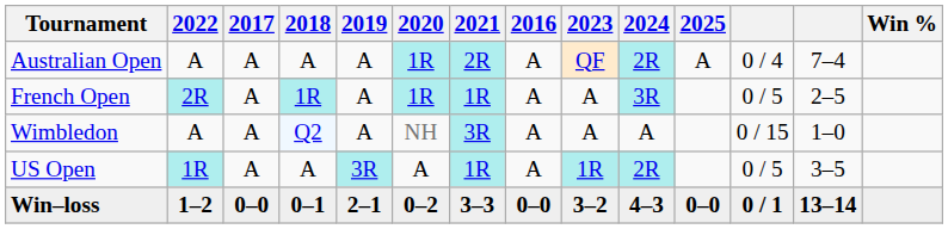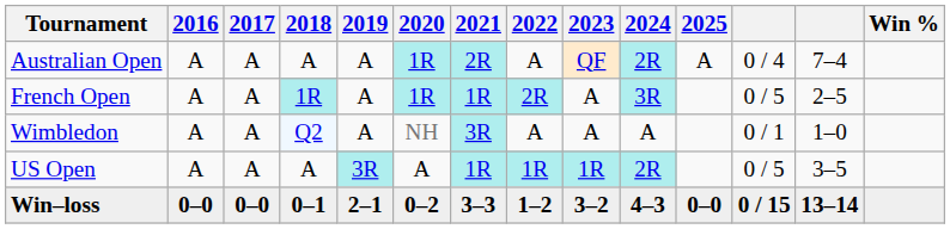columns swapped: 2016 <-> 2022
Wimbledon | column 12: 0 / 15 -> 0 / 1
Win–loss | column 12: 0 / 1 -> 0 / 15
